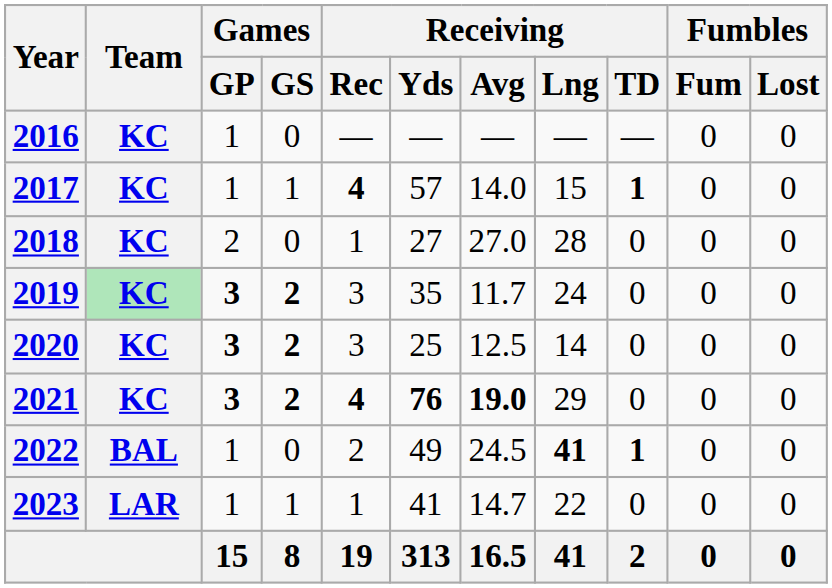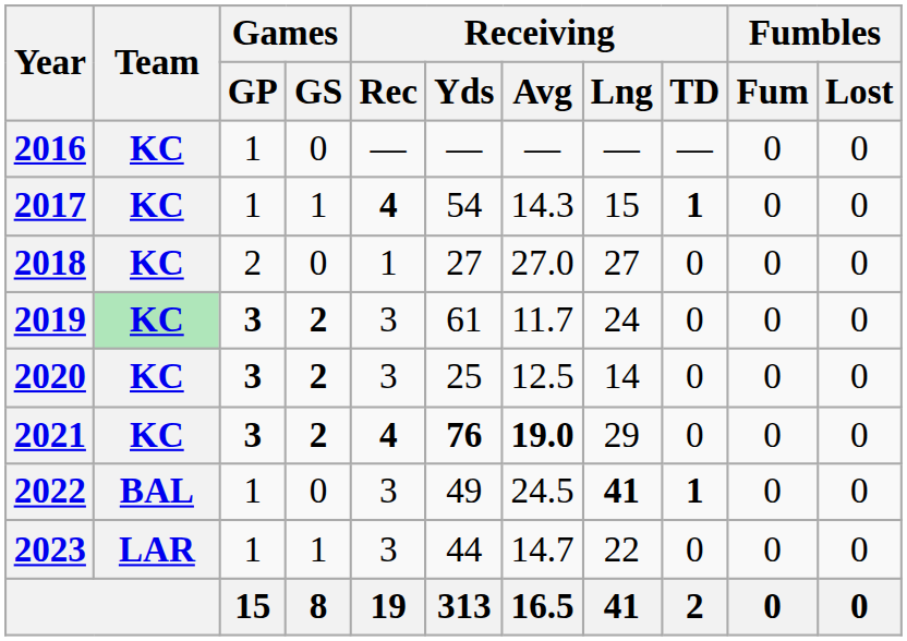2017 | Receiving / Yds: 57 -> 54
2017 | Receiving / Avg: 14.0 -> 14.3
2018 | Receiving / Lng: 28 -> 27
2019 | Receiving / Yds: 35 -> 61
2022 | Receiving / Rec: 2 -> 3
2023 | Receiving / Rec: 1 -> 3
2023 | Receiving / Yds: 41 -> 44
